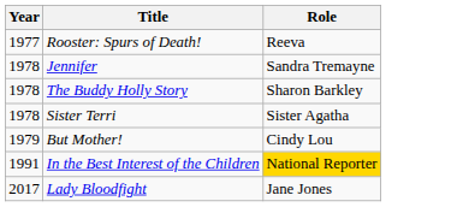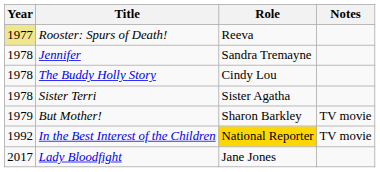+ column: Notes | TV movie | TV movie
Rooster: Spurs of Death! | Year: no background -> khaki background
The Buddy Holly Story | Role: Sharon Barkley -> Cindy Lou
But Mother! | Role: Cindy Lou -> Sharon Barkley
In the Best Interest of the Children | Year: 1991 -> 1992
